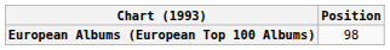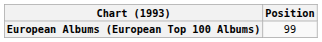European Albums (European Top 100 Albums) | Position: 98 -> 99
